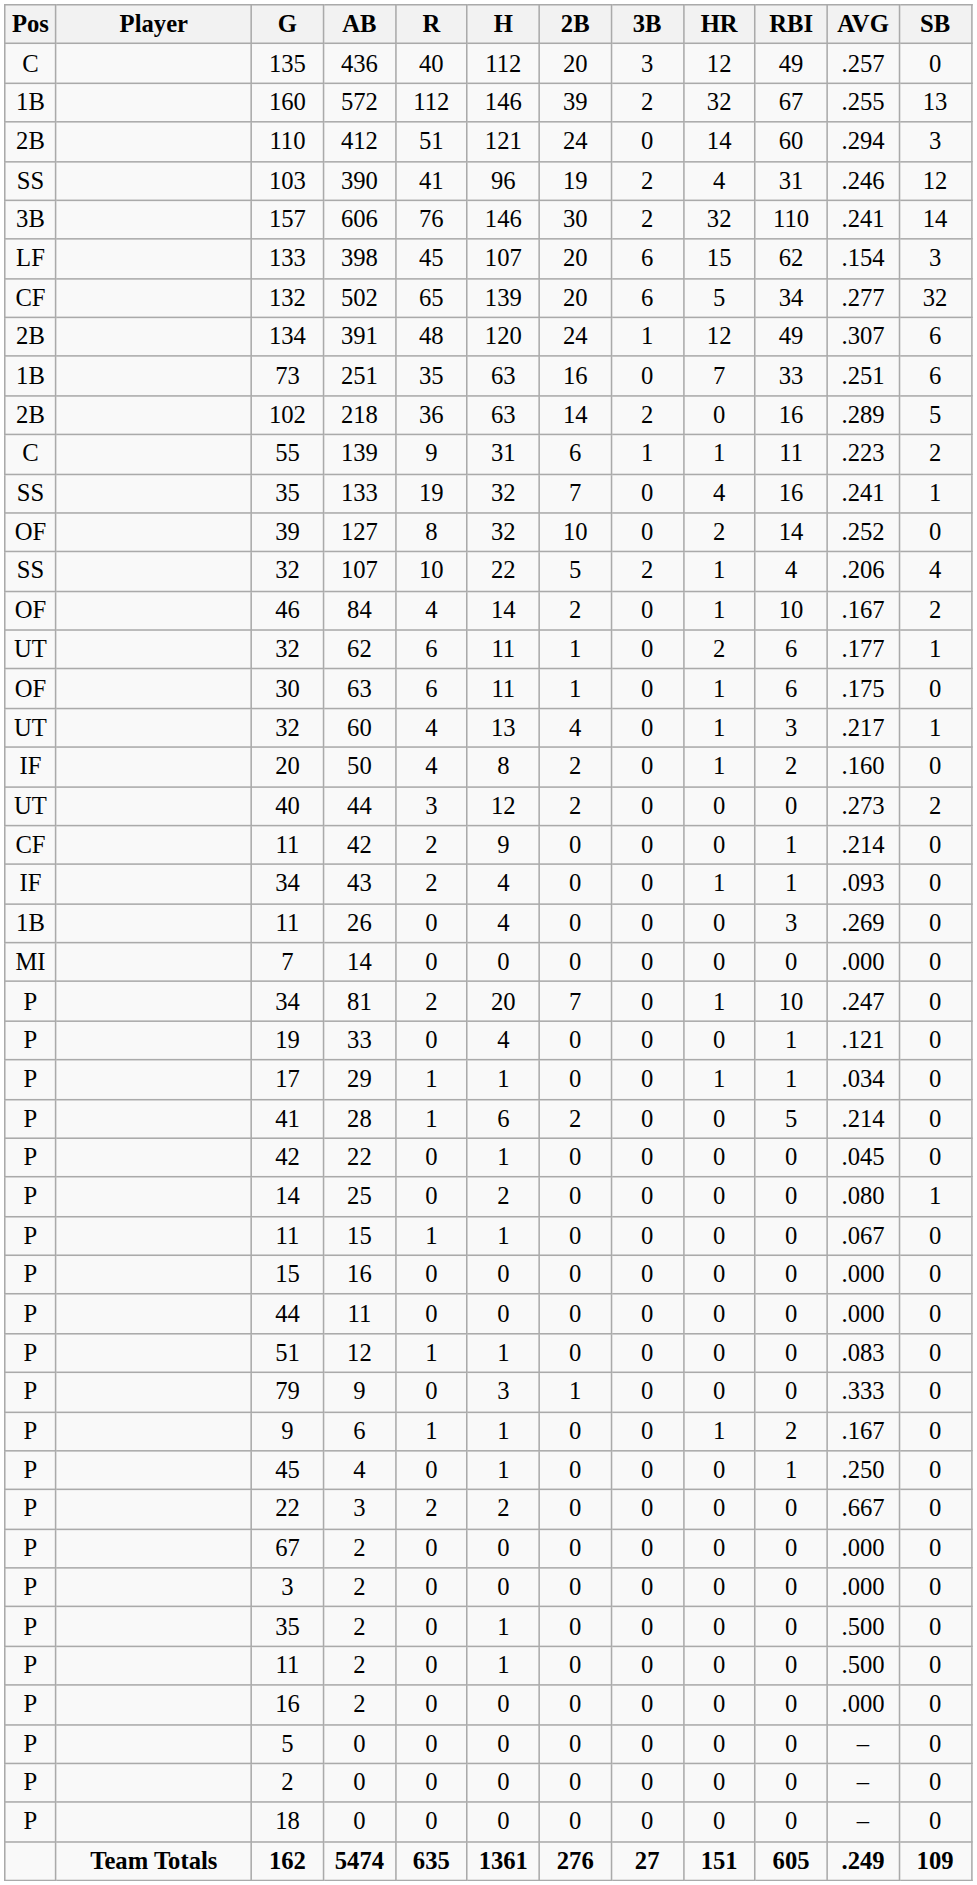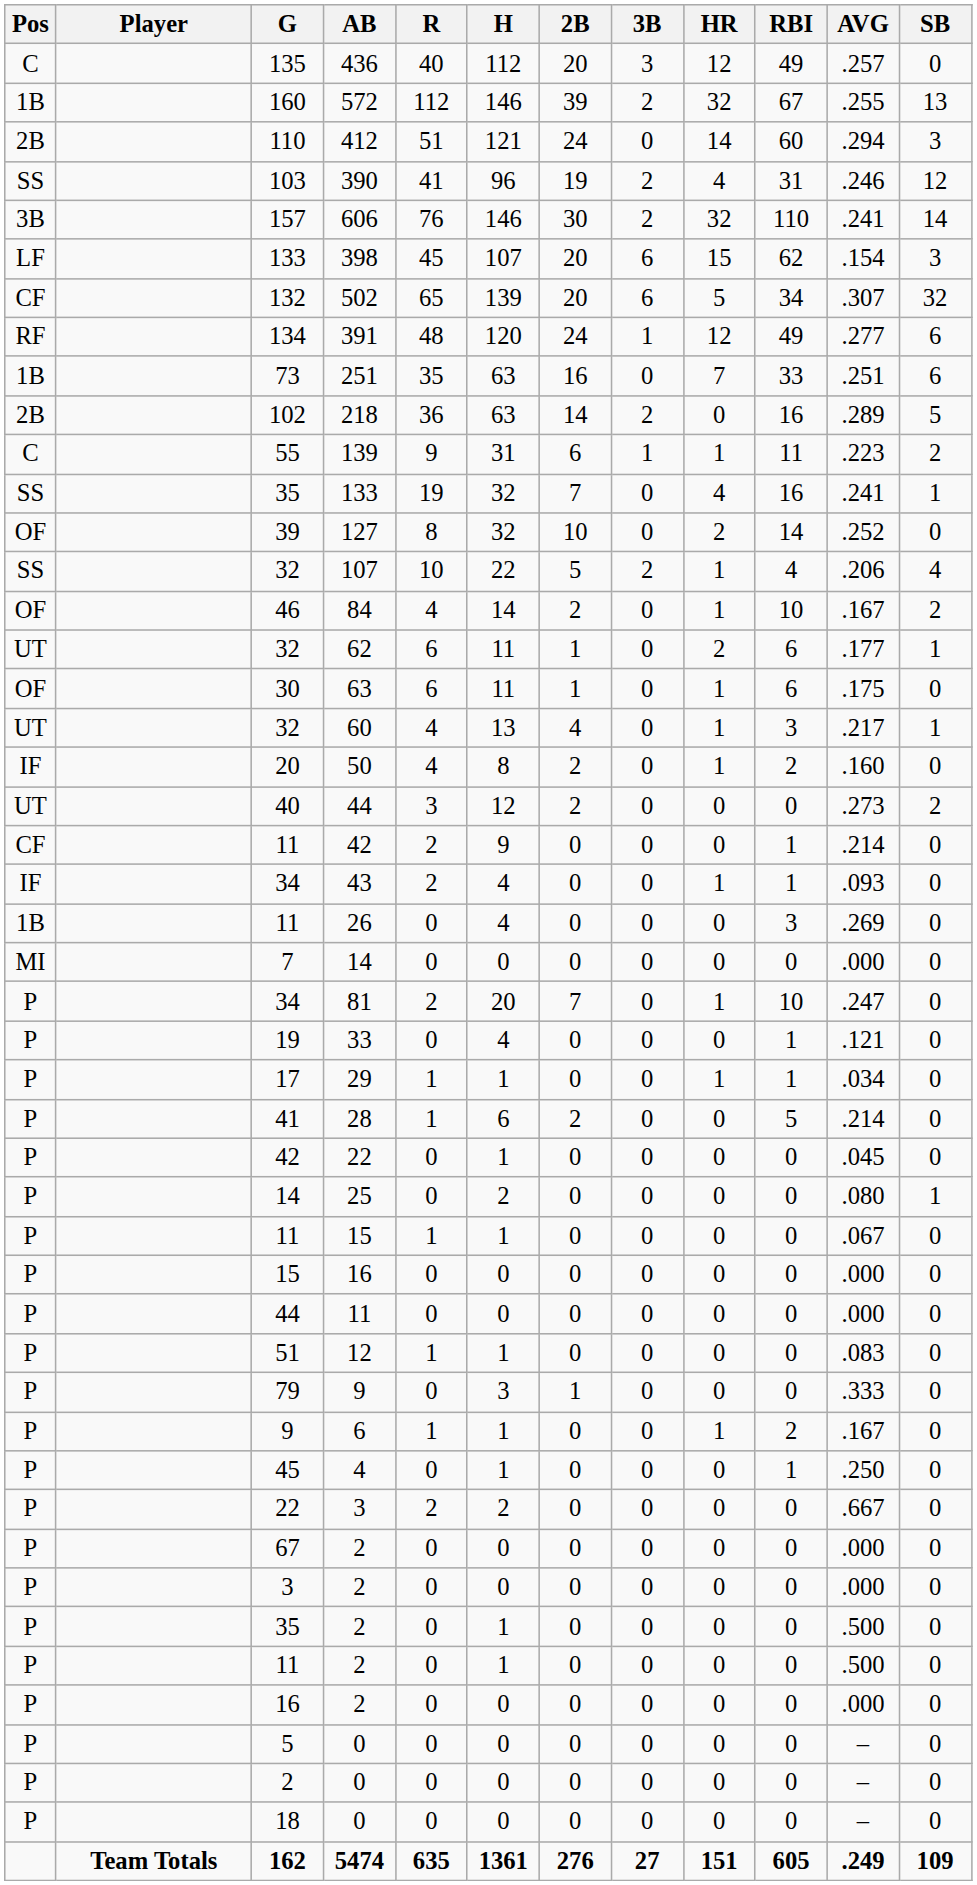502 | AVG: .277 -> .307
391 | Pos: 2B -> RF
391 | AVG: .307 -> .277
